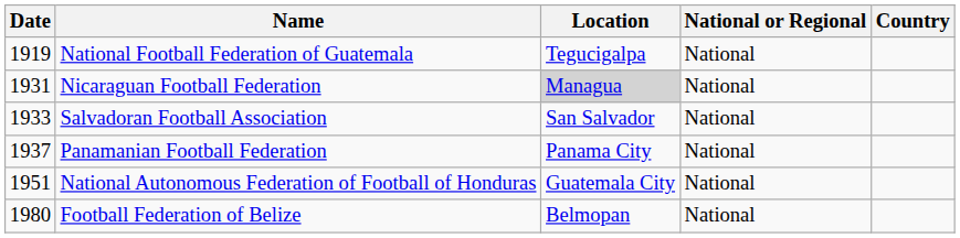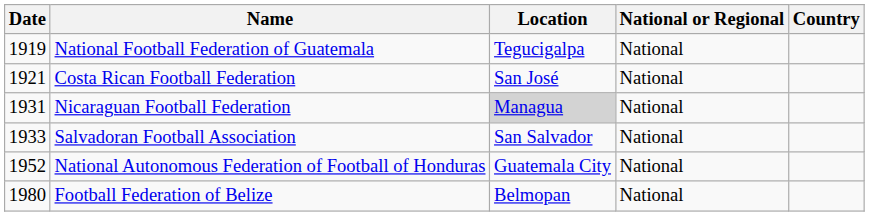+ row: 1921 | Costa Rican Football Federation | San José | National
- row: 1937 | Panamanian Football Federation | Panama City | National
National Autonomous Federation of Football of Honduras | Date: 1951 -> 1952
